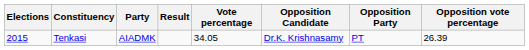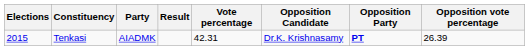Tenkasi | Vote percentage: 34.05 -> 42.31
Tenkasi | Opposition Party: normal -> bold
